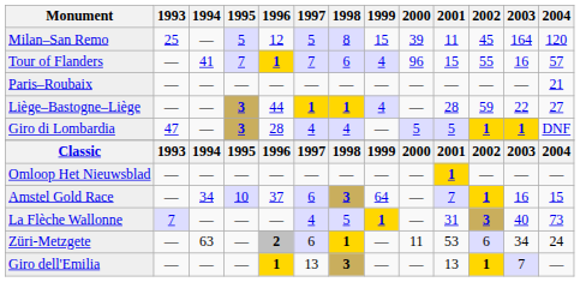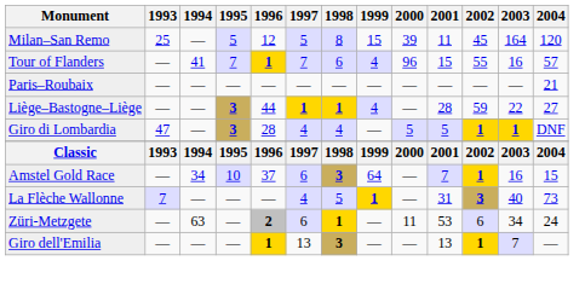- row: Omloop Het Nieuwsblad | — | — | — | — | — | — | — | — | 1 | — | — | —
